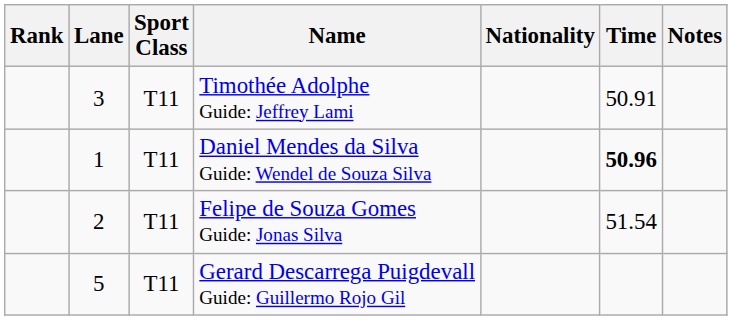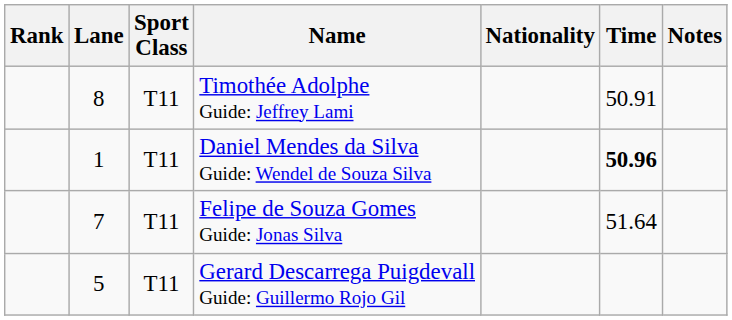Timothée Adolphe Guide: Jeffrey Lami | Lane: 3 -> 8
Felipe de Souza Gomes Guide: Jonas Silva | Lane: 2 -> 7
Felipe de Souza Gomes Guide: Jonas Silva | Time: 51.54 -> 51.64
